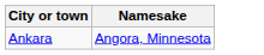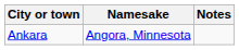+ column: Notes
